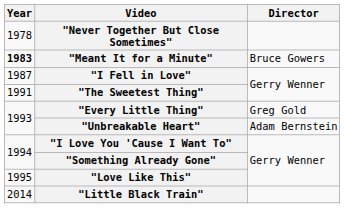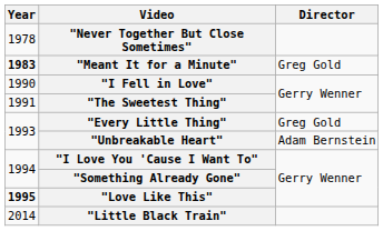"Meant It for a Minute" | Director: Bruce Gowers -> Greg Gold
"I Fell in Love" | Year: 1987 -> 1990
"Love Like This" | Year: normal -> bold
